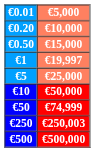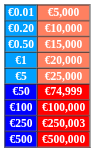€1 | €5,000: €19,997 -> €20,000
- row: €10 | €50,000
+ row: €100 | €100,000
